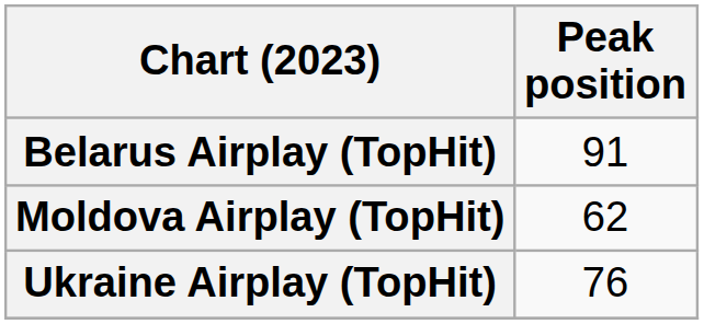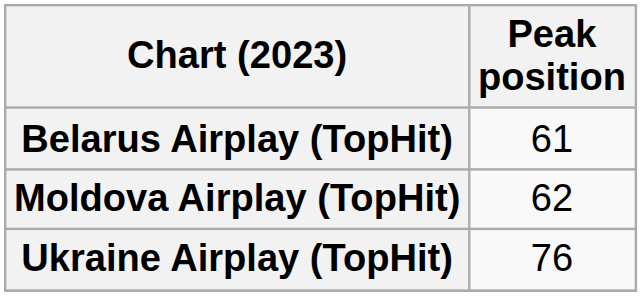Belarus Airplay (TopHit) | Peak position: 91 -> 61
